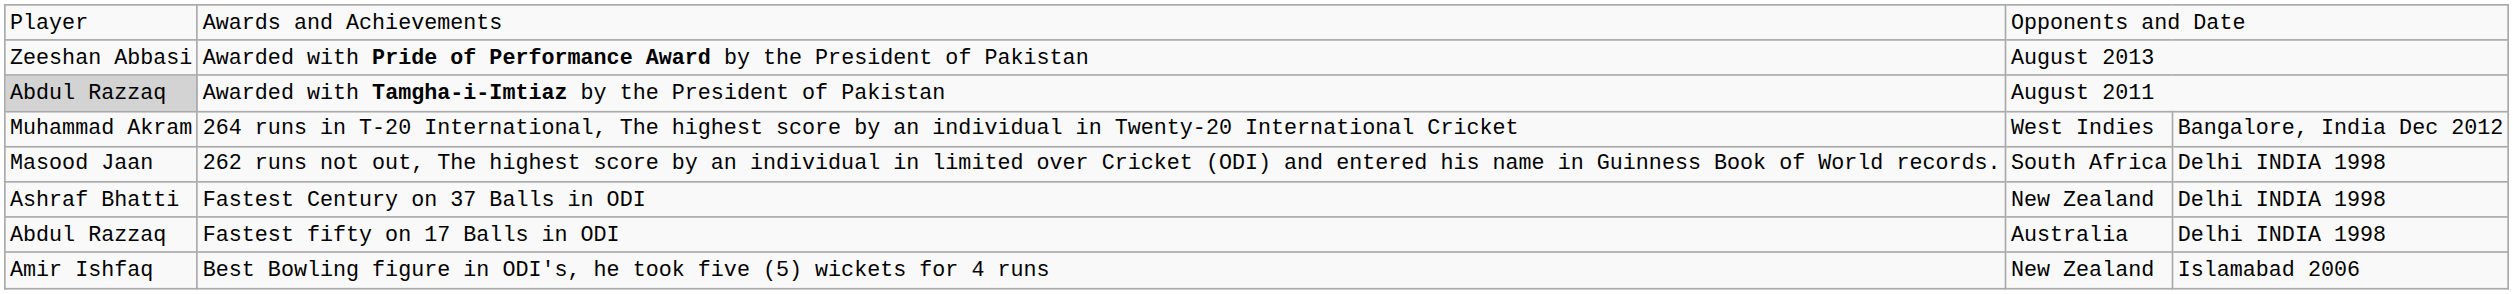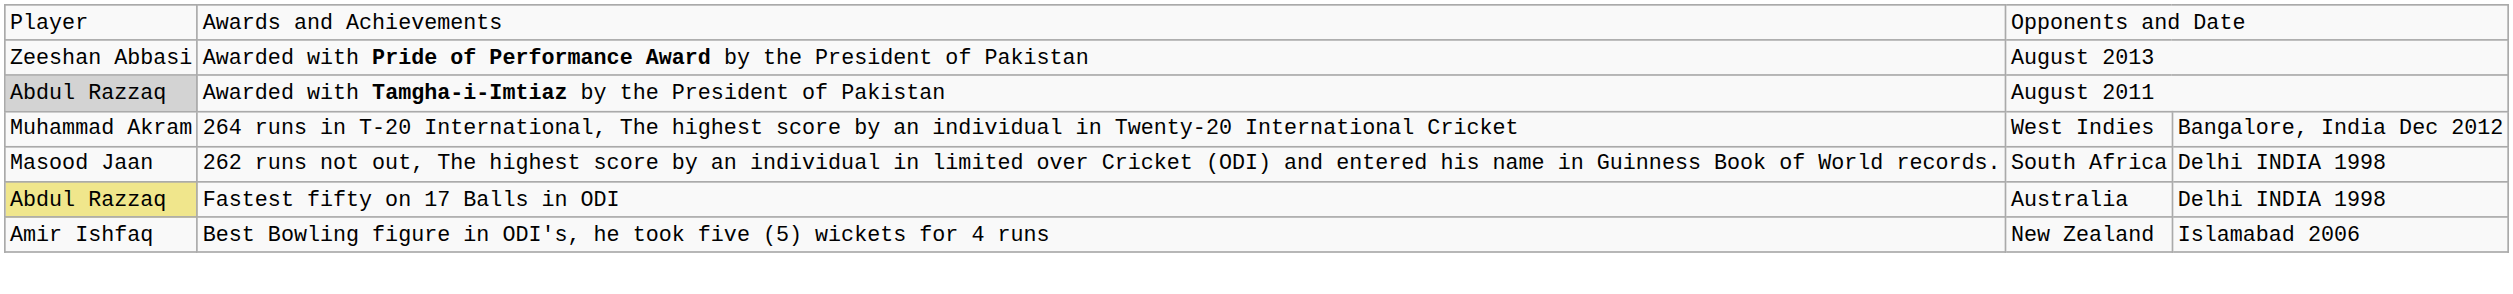- row: Ashraf Bhatti | Fastest Century on 37 Balls in ODI | New Zealand | Delhi INDIA 1998
Fastest fifty on 17 Balls in ODI | column 1: no background -> khaki background
